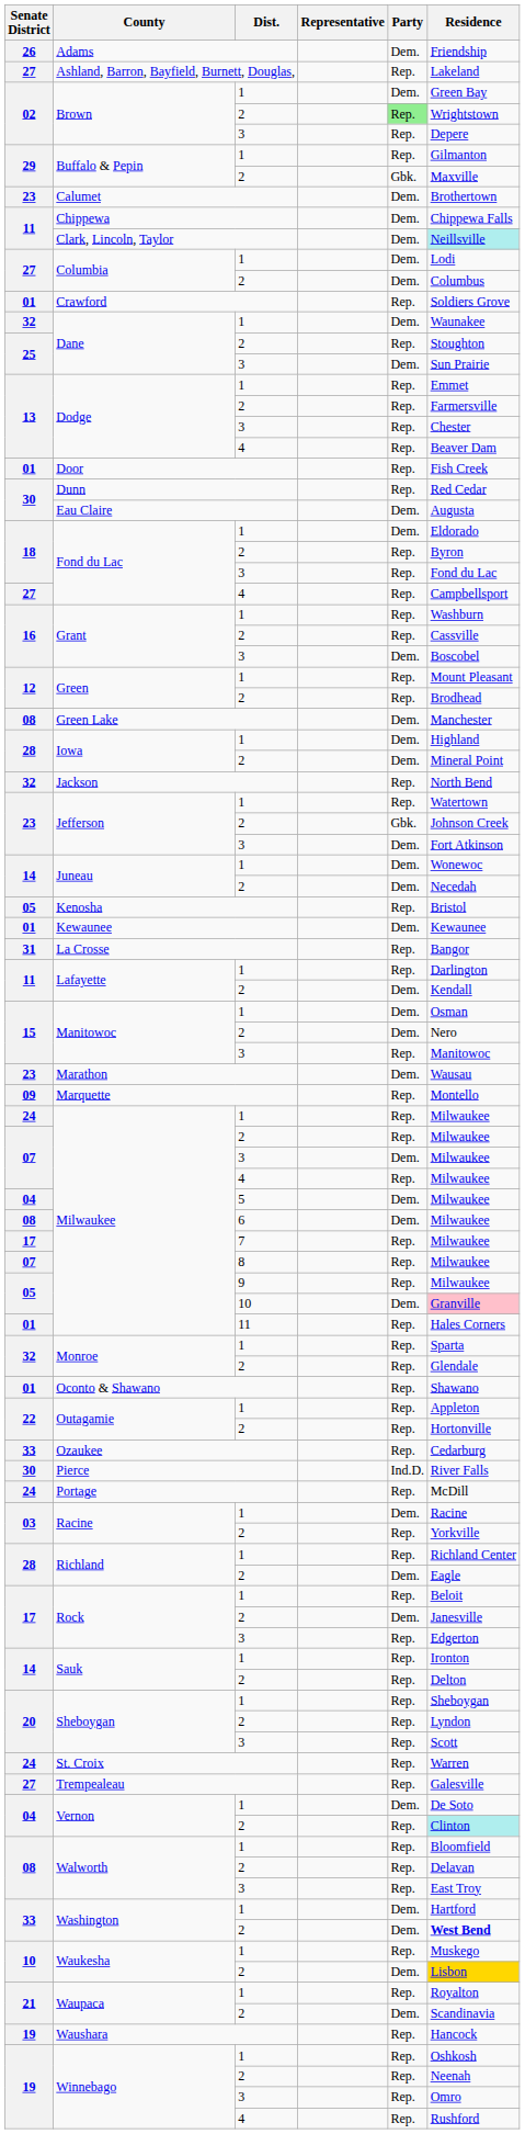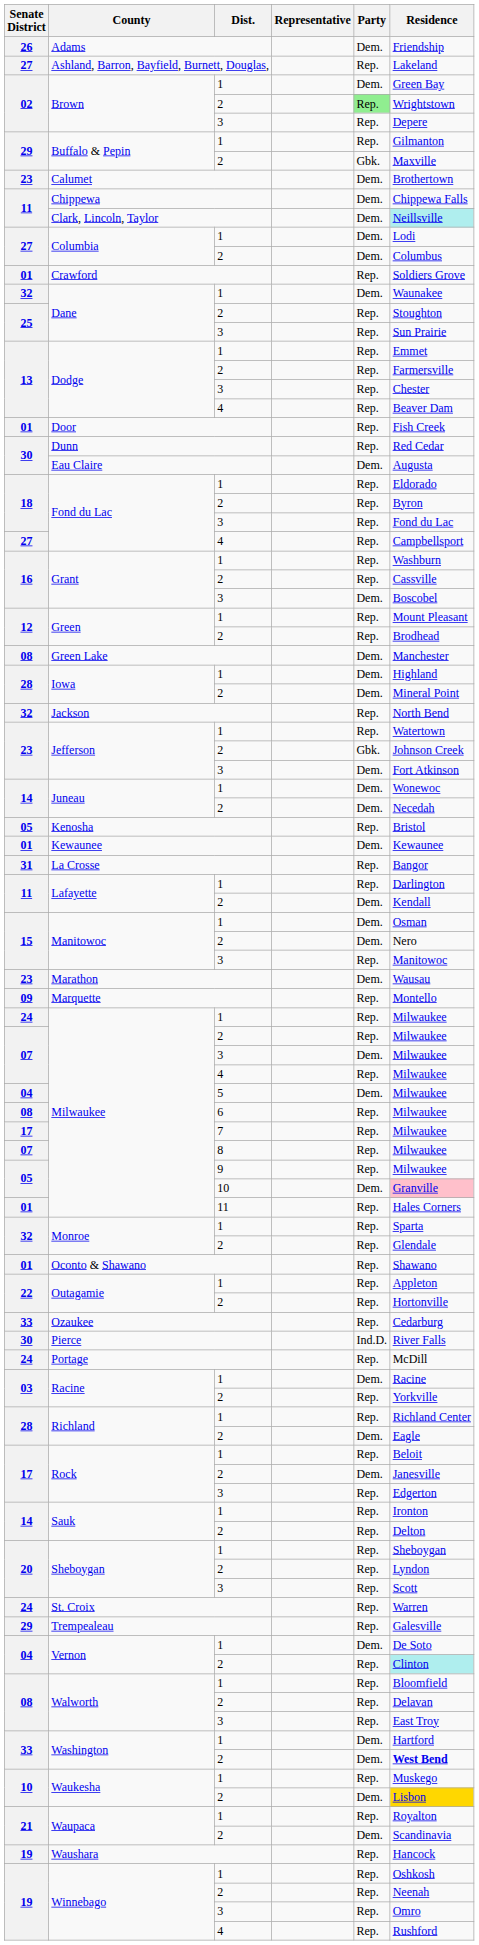Dane / 3 | Party: Dem. -> Rep.
Fond du Lac / 1 | Party: Dem. -> Rep.
Milwaukee / 6 | Party: Dem. -> Rep.
Trempealeau | Senate District: 27 -> 29
